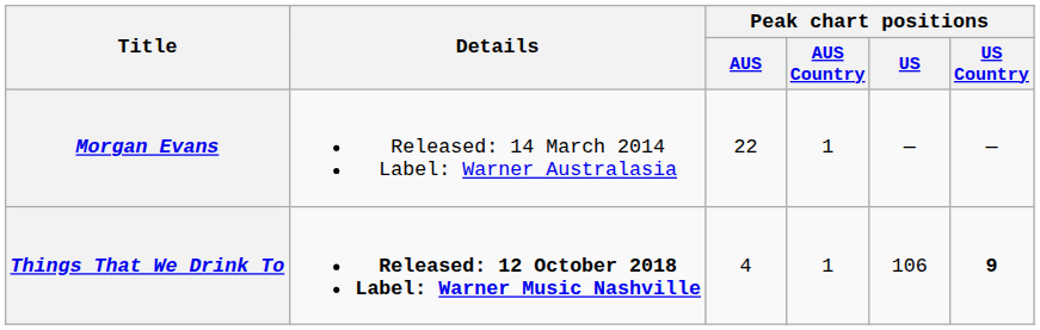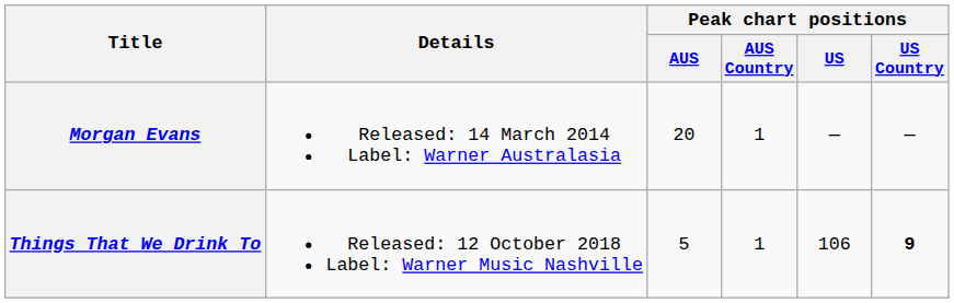Morgan Evans | Peak chart positions / AUS: 22 -> 20
Things That We Drink To | Details: bold -> normal
Things That We Drink To | Peak chart positions / AUS: 4 -> 5
